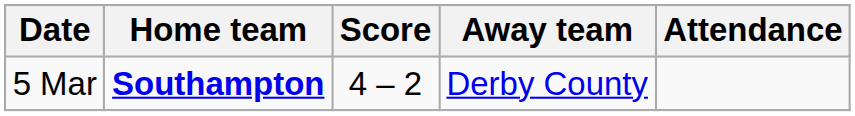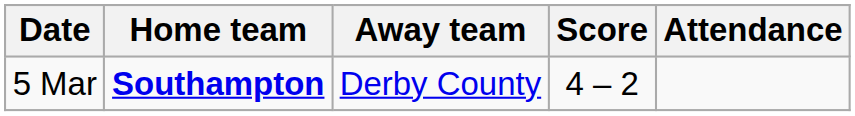columns swapped: Score <-> Away team
